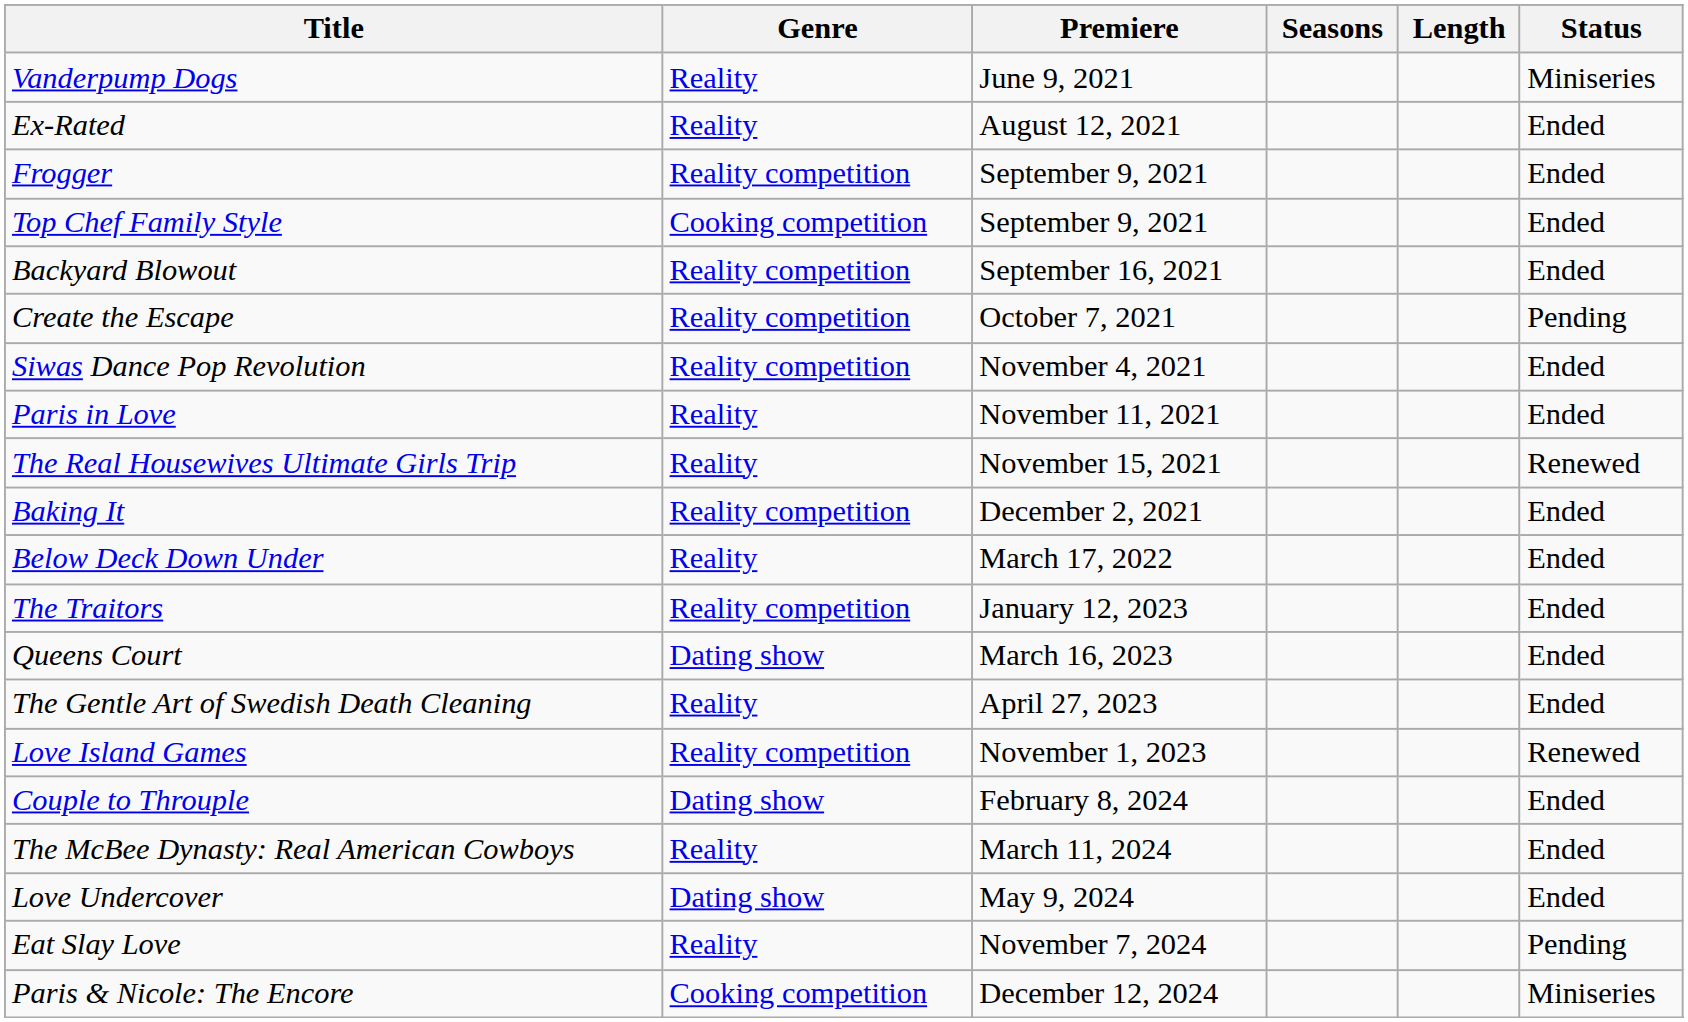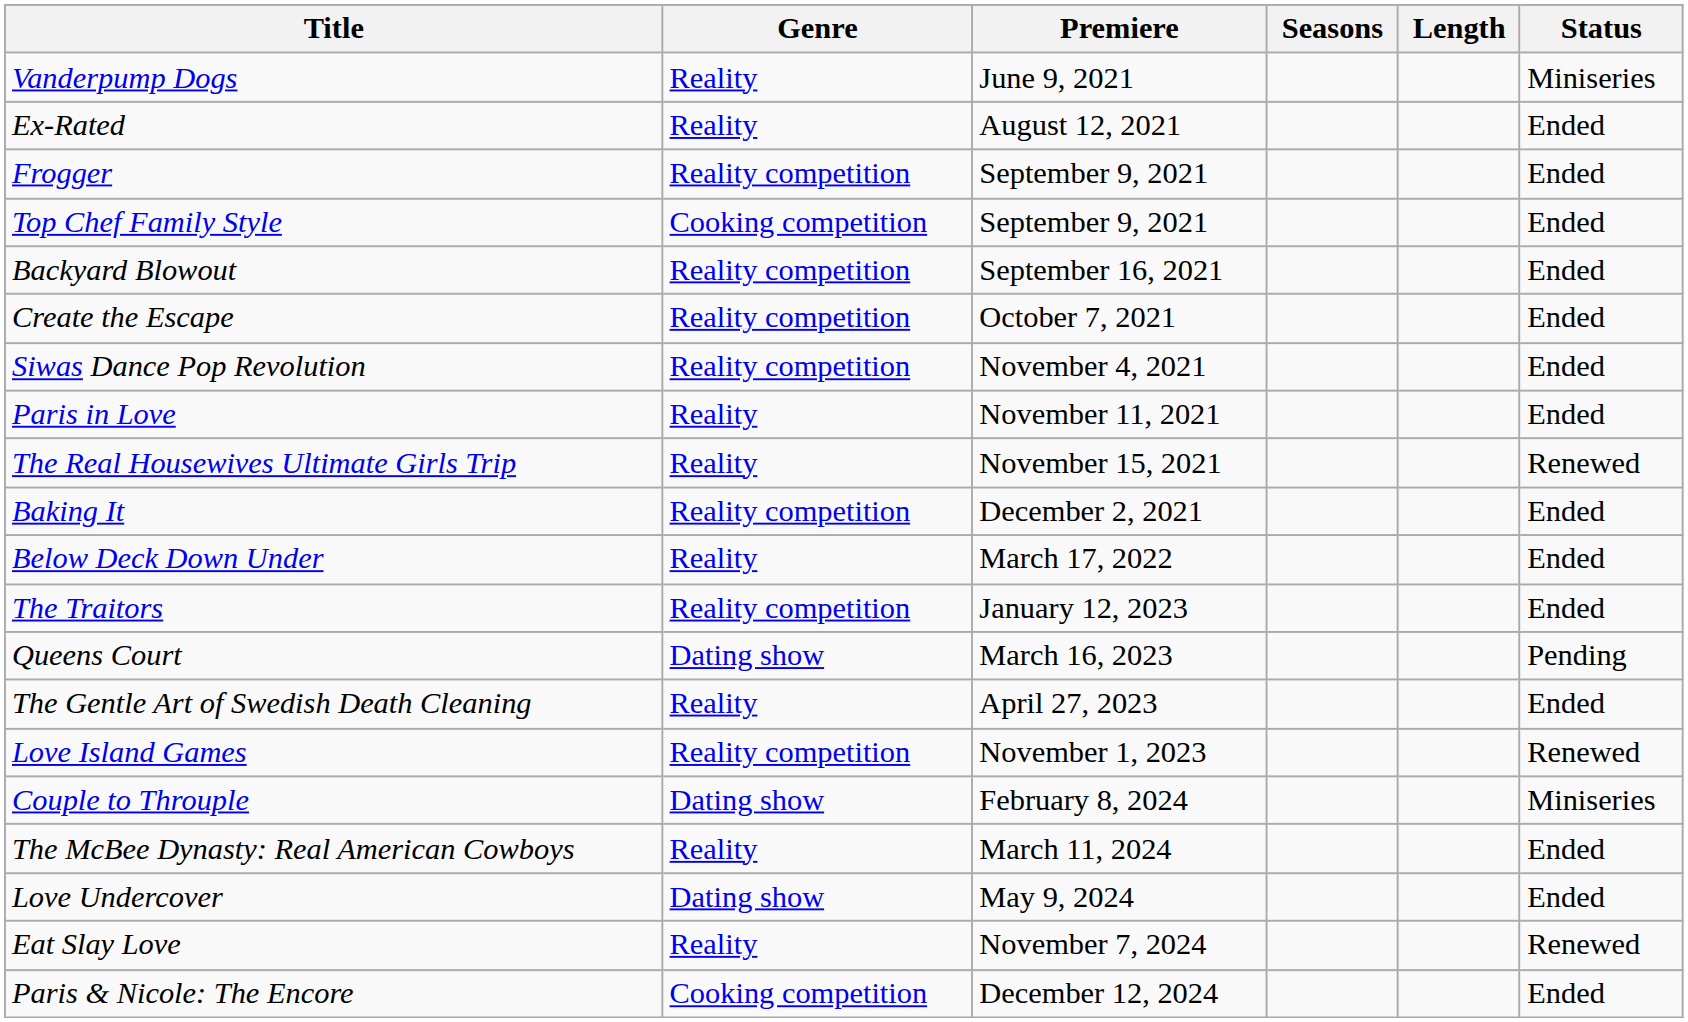Create the Escape | Status: Pending -> Ended
Queens Court | Status: Ended -> Pending
Couple to Throuple | Status: Ended -> Miniseries
Eat Slay Love | Status: Pending -> Renewed
Paris & Nicole: The Encore | Status: Miniseries -> Ended
